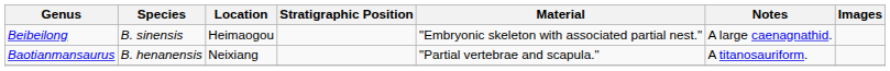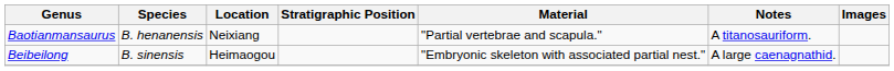rows swapped: Baotianmansaurus <-> Beibeilong
